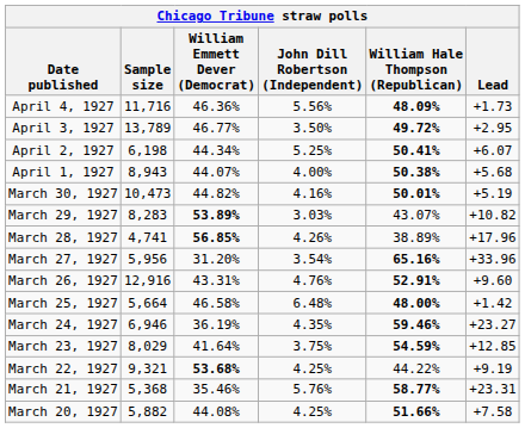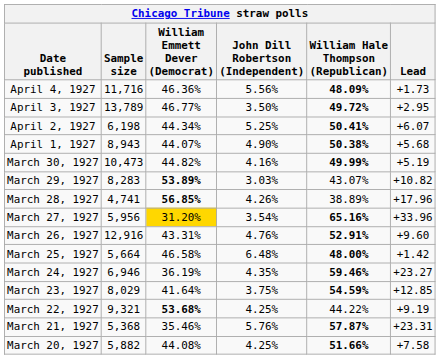April 1, 1927 | John Dill Robertson (Independent): 4.00% -> 4.90%
March 30, 1927 | William Hale Thompson (Republican): 50.01% -> 49.99%
March 27, 1927 | William Emmett Dever (Democrat): no background -> gold background
March 21, 1927 | William Hale Thompson (Republican): 58.77% -> 57.87%
